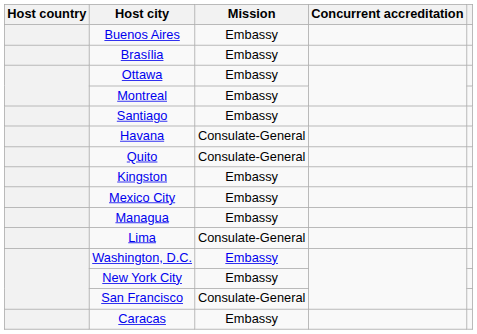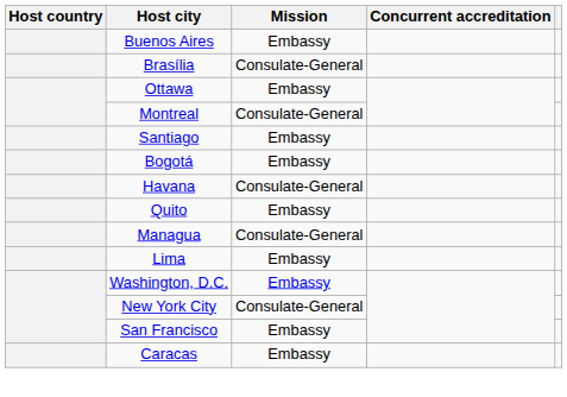Brasília | Mission: Embassy -> Consulate-General
Montreal | Mission: Embassy -> Consulate-General
+ row: Bogotá | Embassy
Quito | Mission: Consulate-General -> Embassy
- row: Kingston | Embassy
- row: Mexico City | Embassy
Managua | Mission: Embassy -> Consulate-General
Lima | Mission: Consulate-General -> Embassy
New York City | Mission: Embassy -> Consulate-General
San Francisco | Mission: Consulate-General -> Embassy
